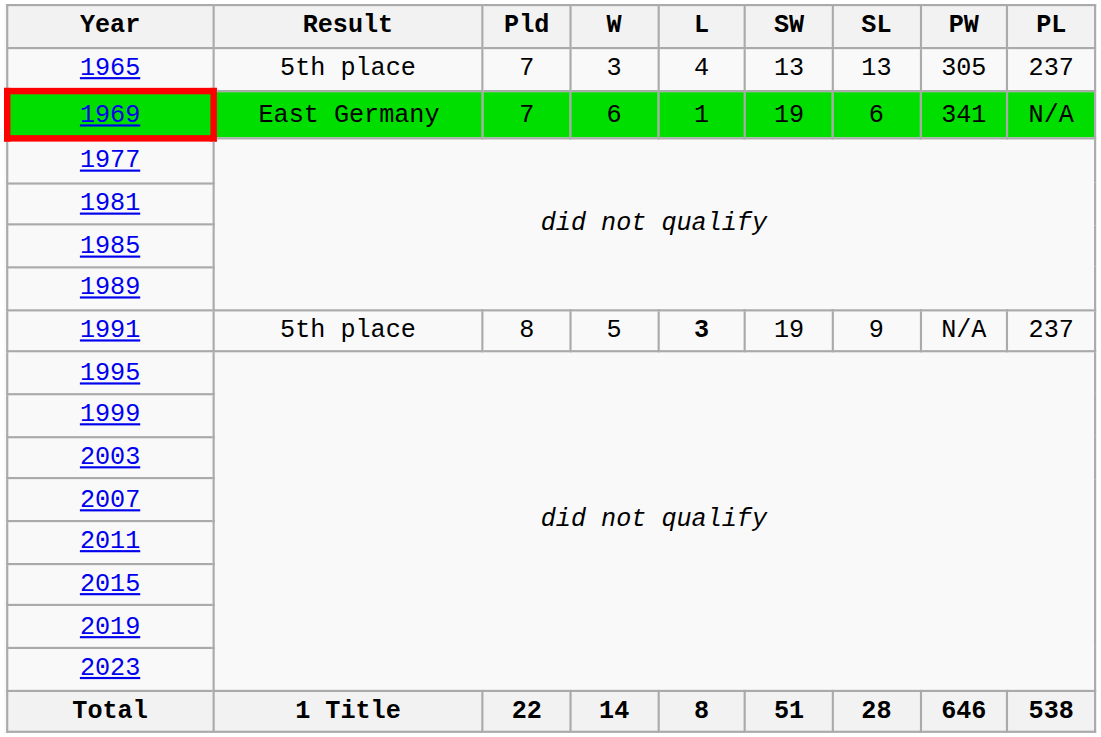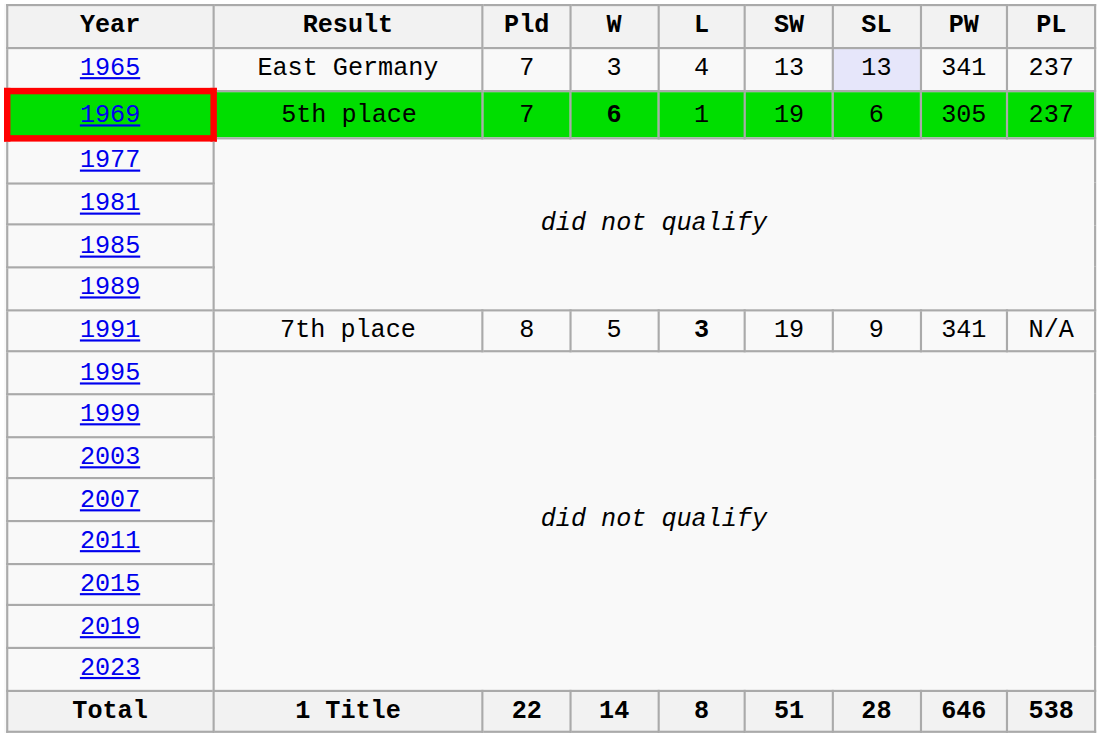1965 | Result: 5th place -> East Germany
1965 | SL: no background -> lavender background
1965 | PW: 305 -> 341
1969 | Result: East Germany -> 5th place
1969 | W: normal -> bold
1969 | PW: 341 -> 305
1969 | PL: N/A -> 237
1991 | Result: 5th place -> 7th place
1991 | PW: N/A -> 341
1991 | PL: 237 -> N/A
